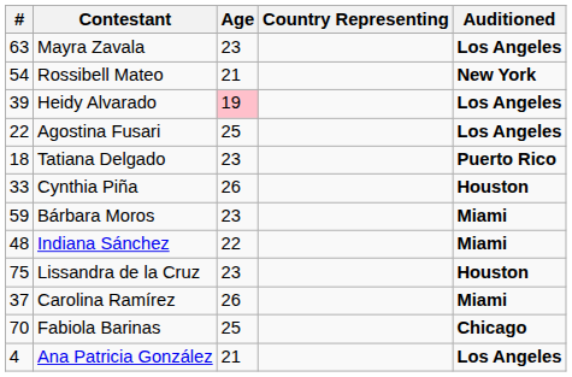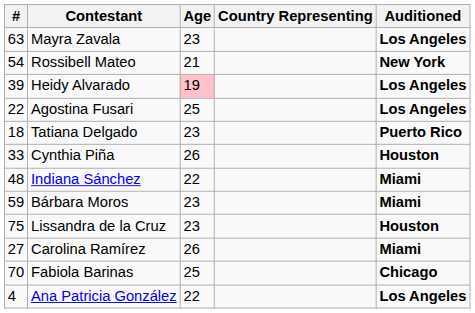rows swapped: Bárbara Moros <-> Indiana Sánchez
Carolina Ramírez | #: 37 -> 27
Ana Patricia González | Age: 21 -> 22
